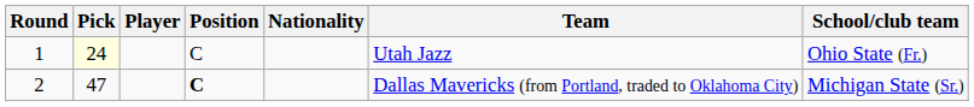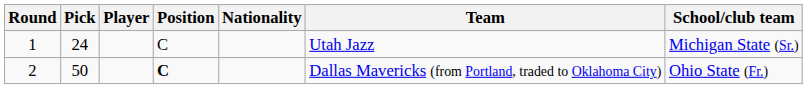1 | Pick: lightyellow background -> no background
1 | School/club team: Ohio State (Fr.) -> Michigan State (Sr.)
2 | Pick: 47 -> 50
2 | School/club team: Michigan State (Sr.) -> Ohio State (Fr.)
